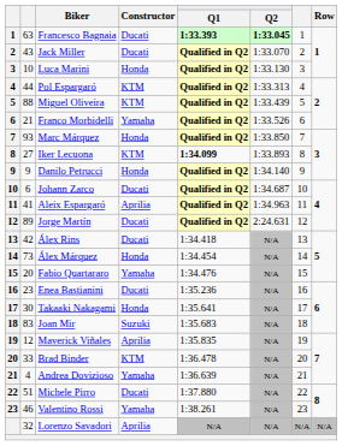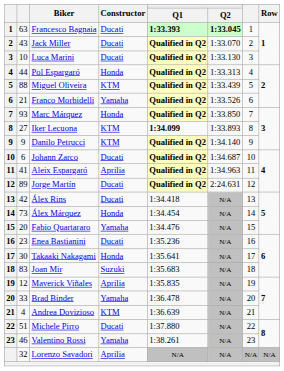Luca Marini | Constructor: Honda -> Ducati
Pol Espargaró | Constructor: KTM -> Honda
Danilo Petrucci | Constructor: Honda -> KTM
Brad Binder | Constructor: KTM -> Yamaha
Andrea Dovizioso | Constructor: Yamaha -> KTM
